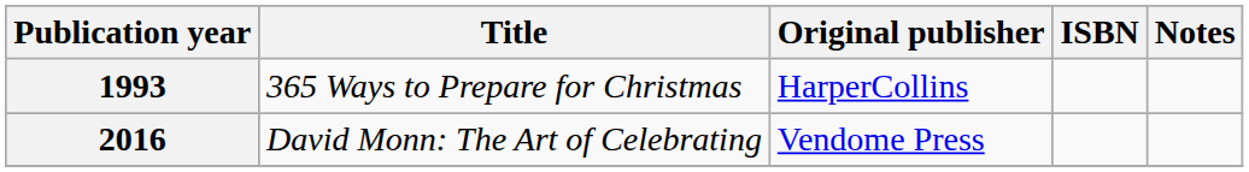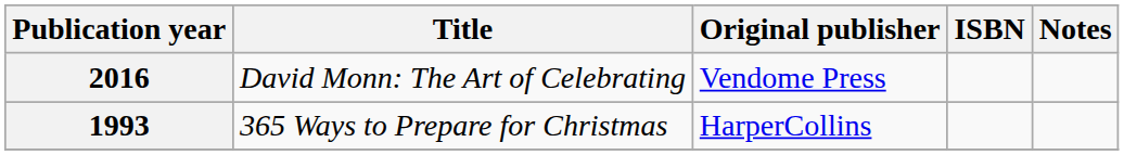rows swapped: 2016 <-> 1993
